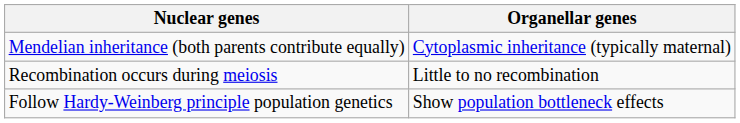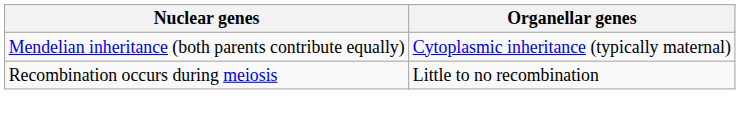- row: Follow Hardy-Weinberg principle population genetics | Show population bottleneck effects
